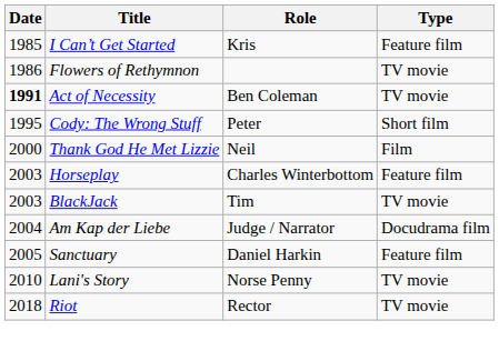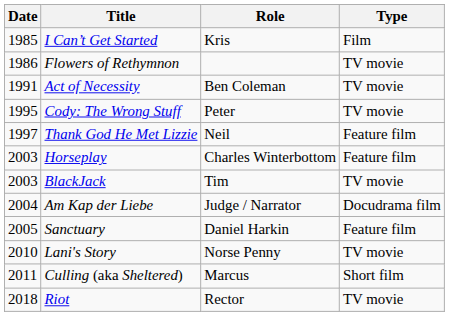I Can’t Get Started | Type: Feature film -> Film
Act of Necessity | Date: bold -> normal
Cody: The Wrong Stuff | Type: Short film -> TV movie
Thank God He Met Lizzie | Date: 2000 -> 1997
Thank God He Met Lizzie | Type: Film -> Feature film
+ row: 2011 | Culling (aka Sheltered) | Marcus | Short film
